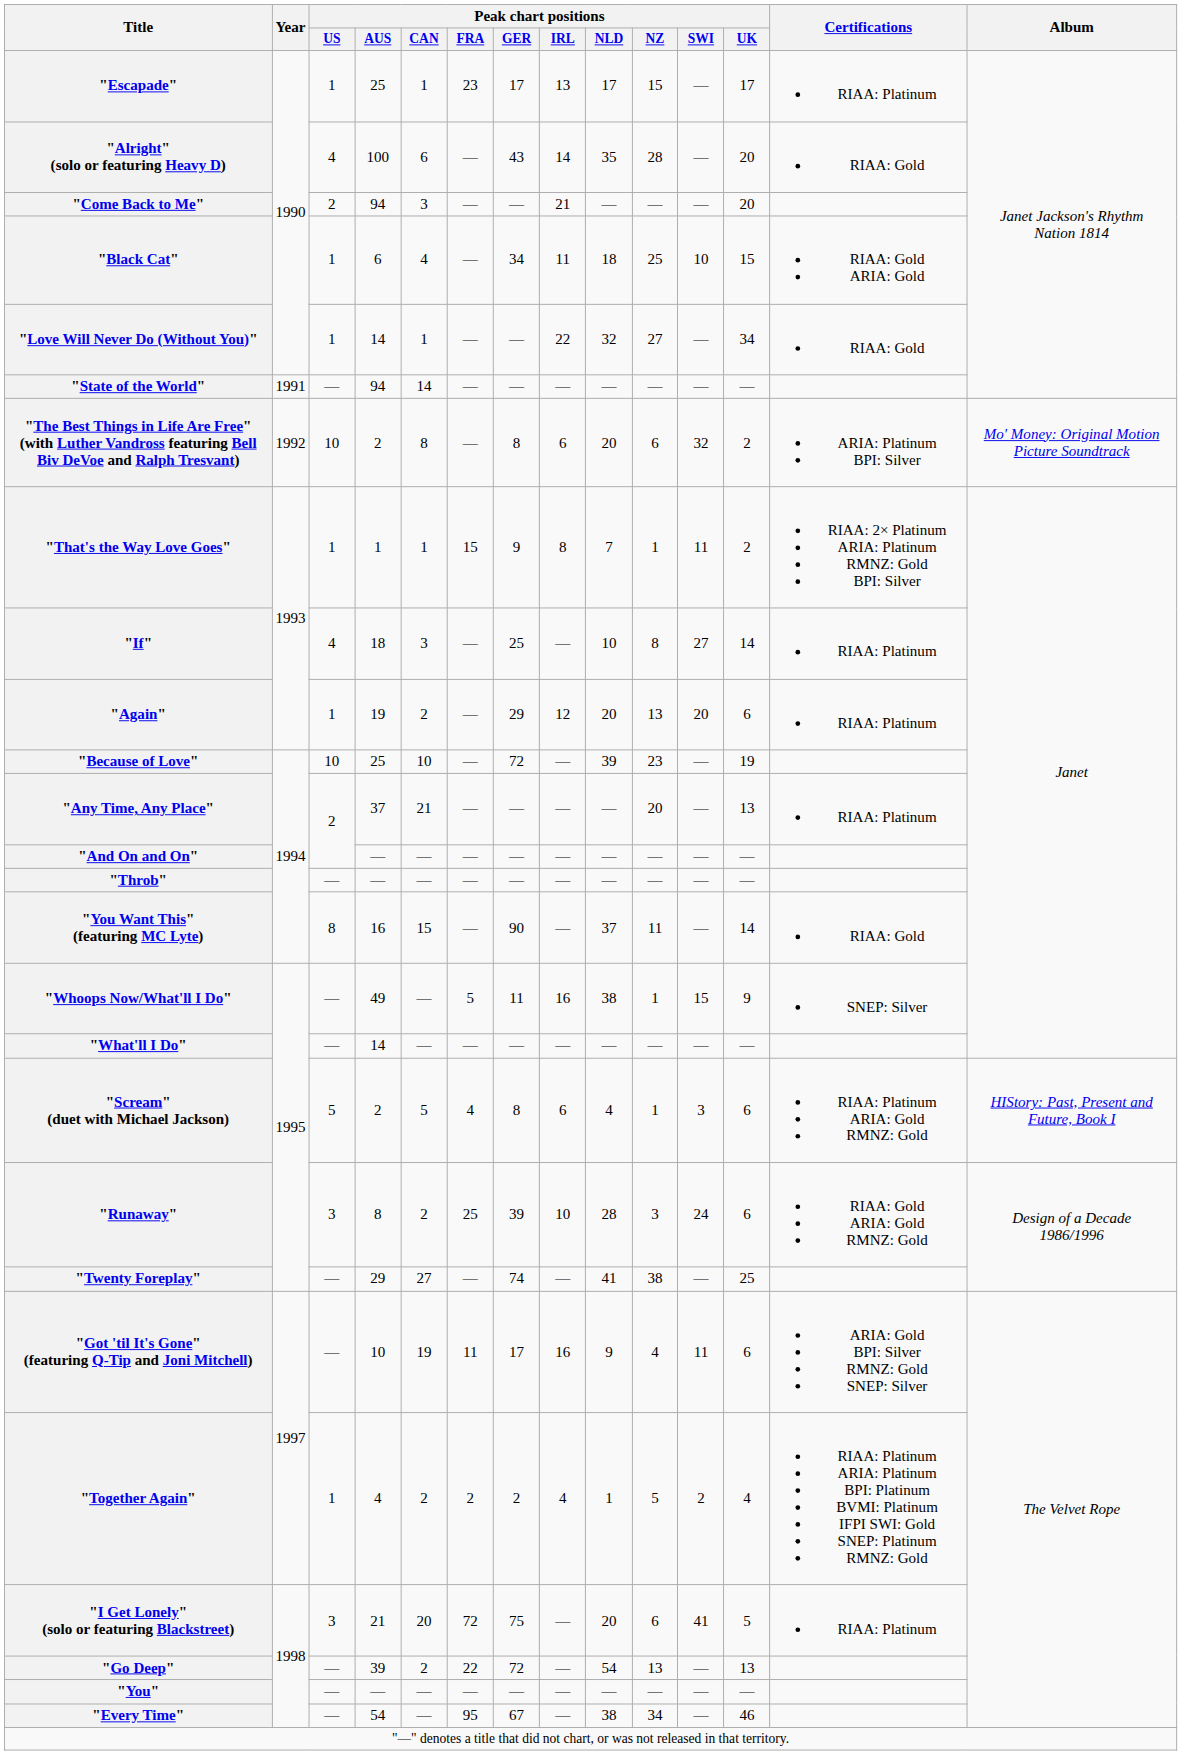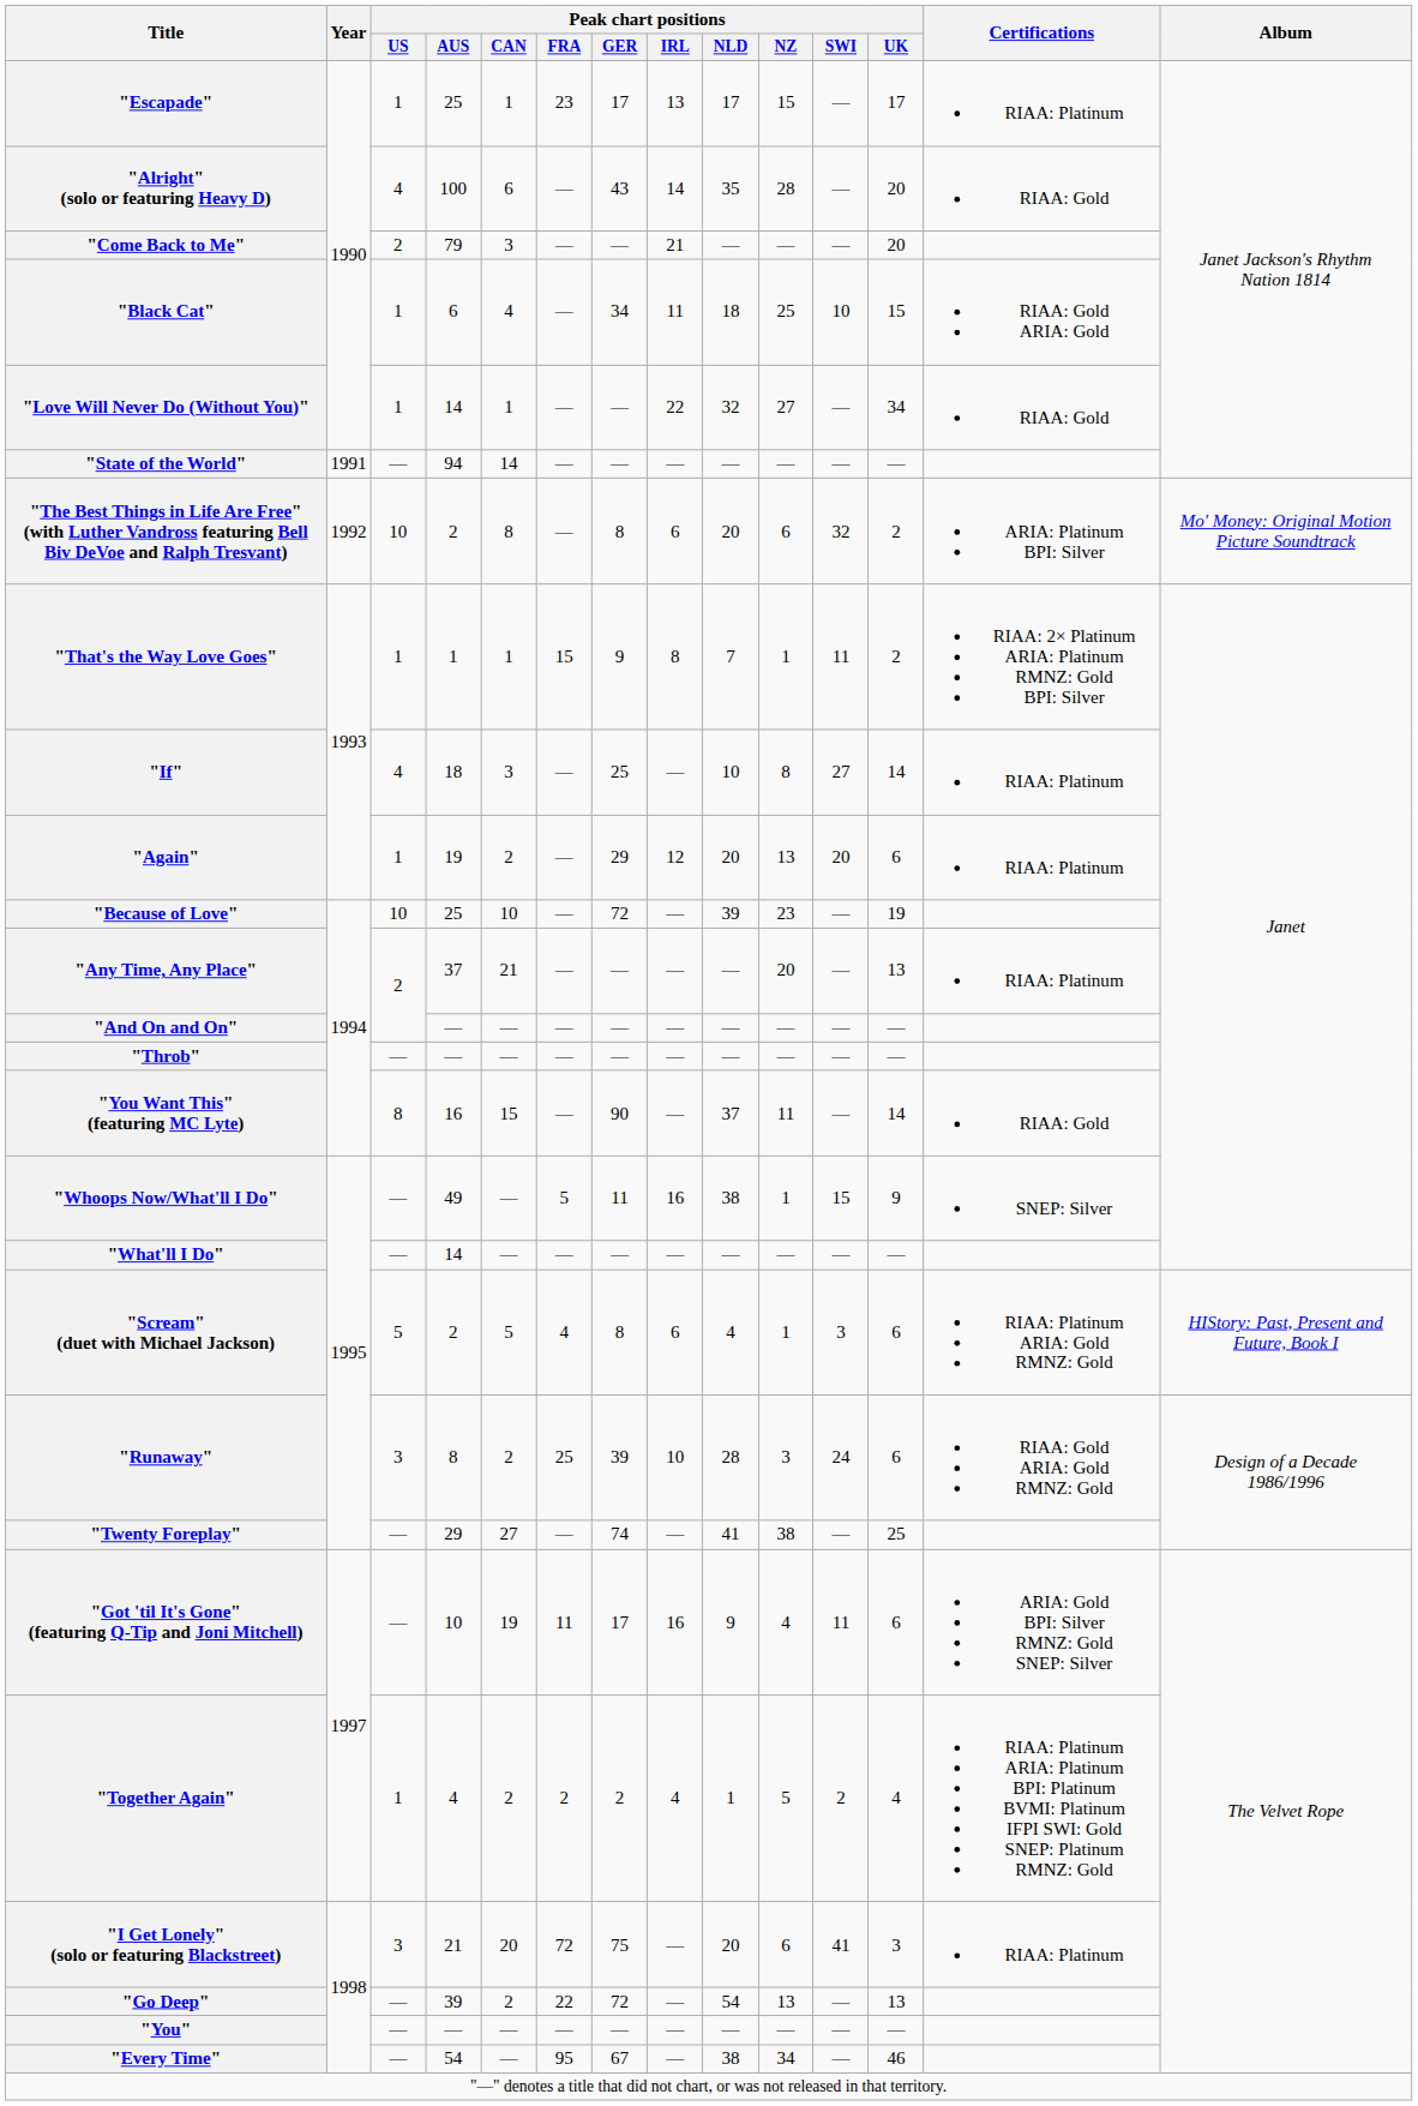"Come Back to Me" | Peak chart positions / AUS: 94 -> 79
"I Get Lonely" (solo or featuring Blackstreet) | Peak chart positions / UK: 5 -> 3
